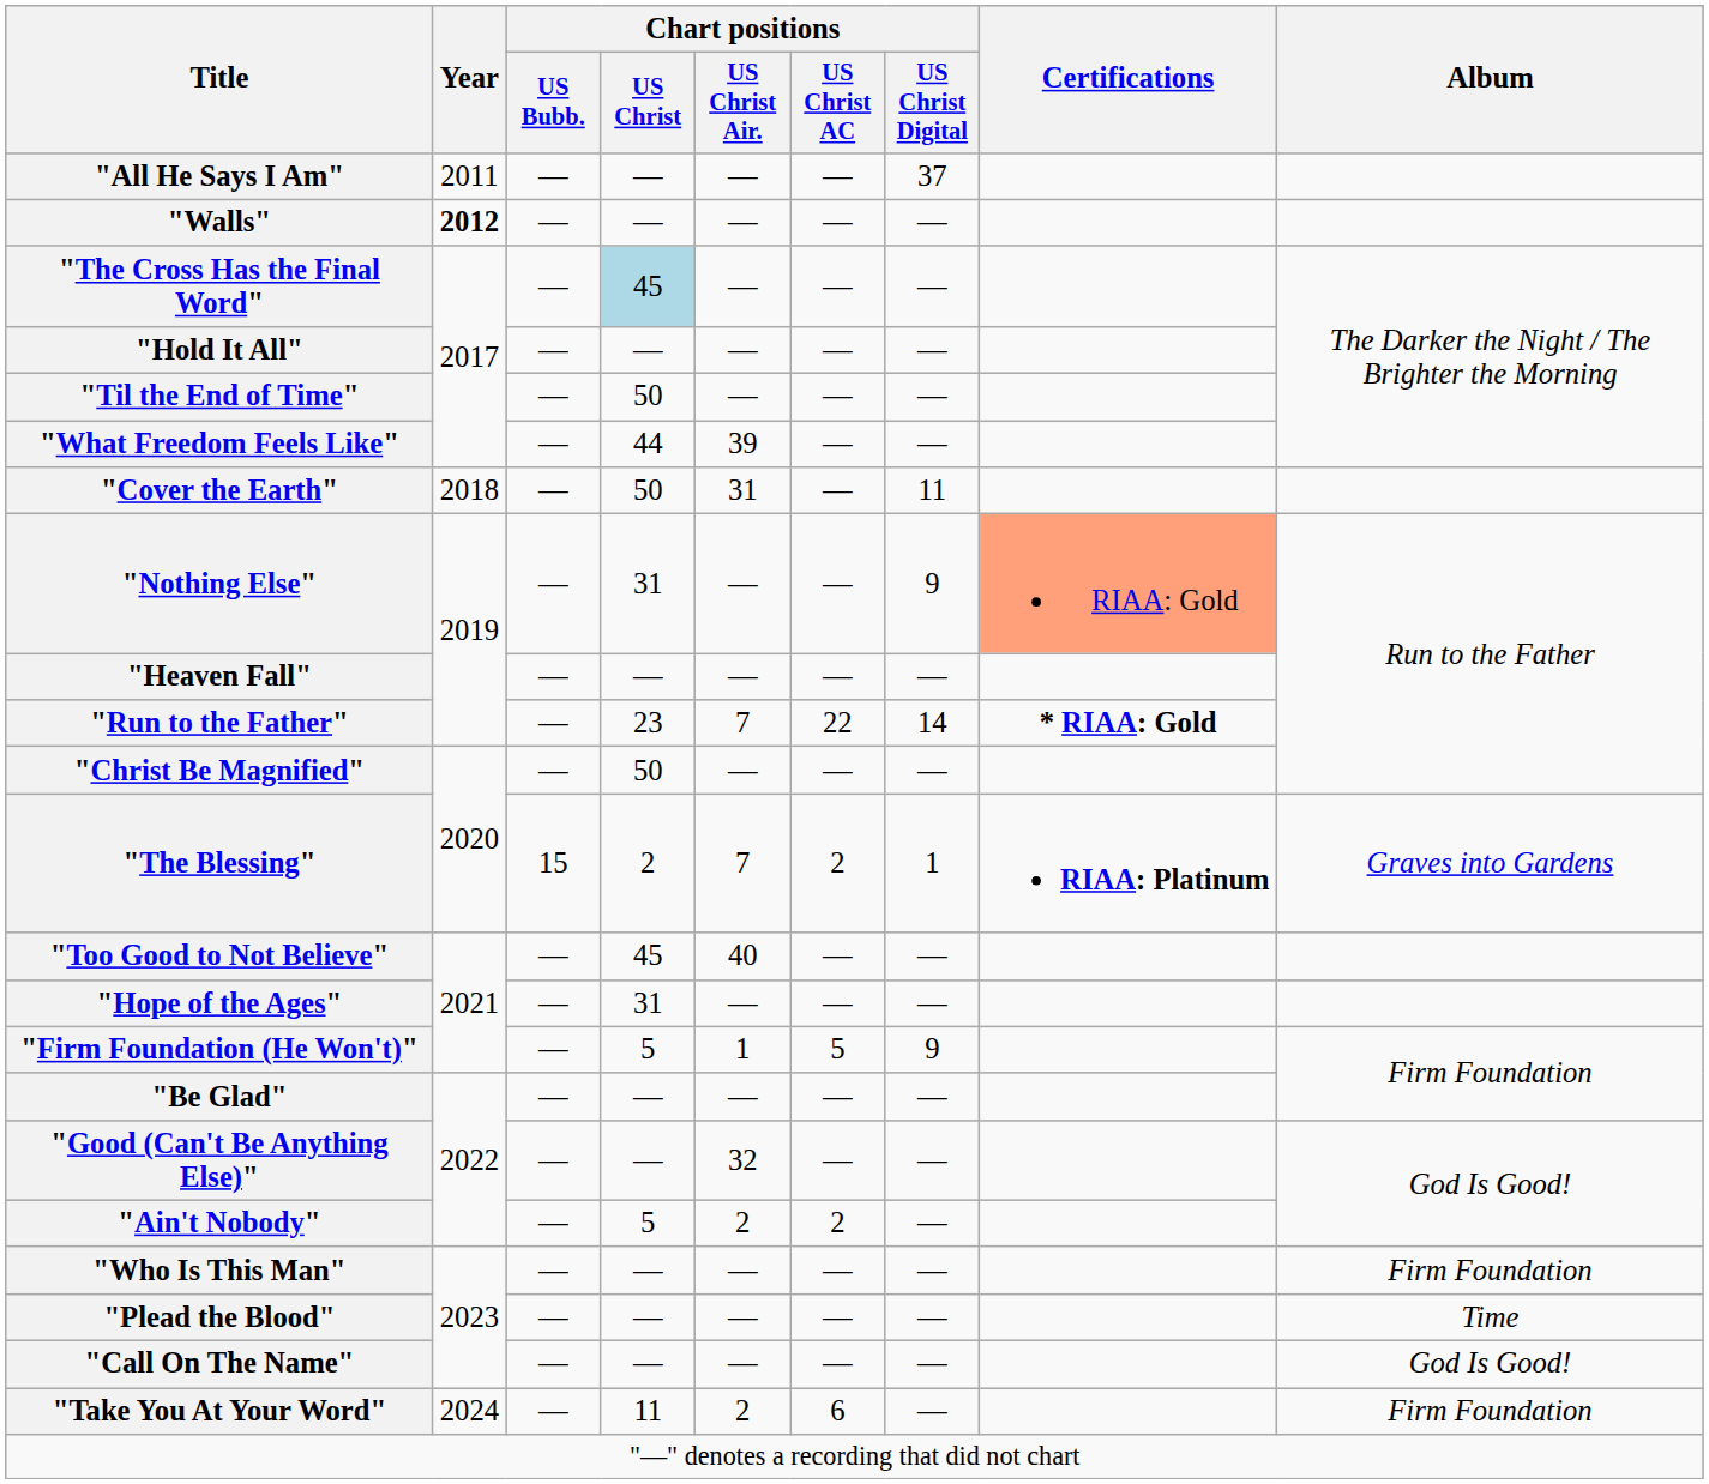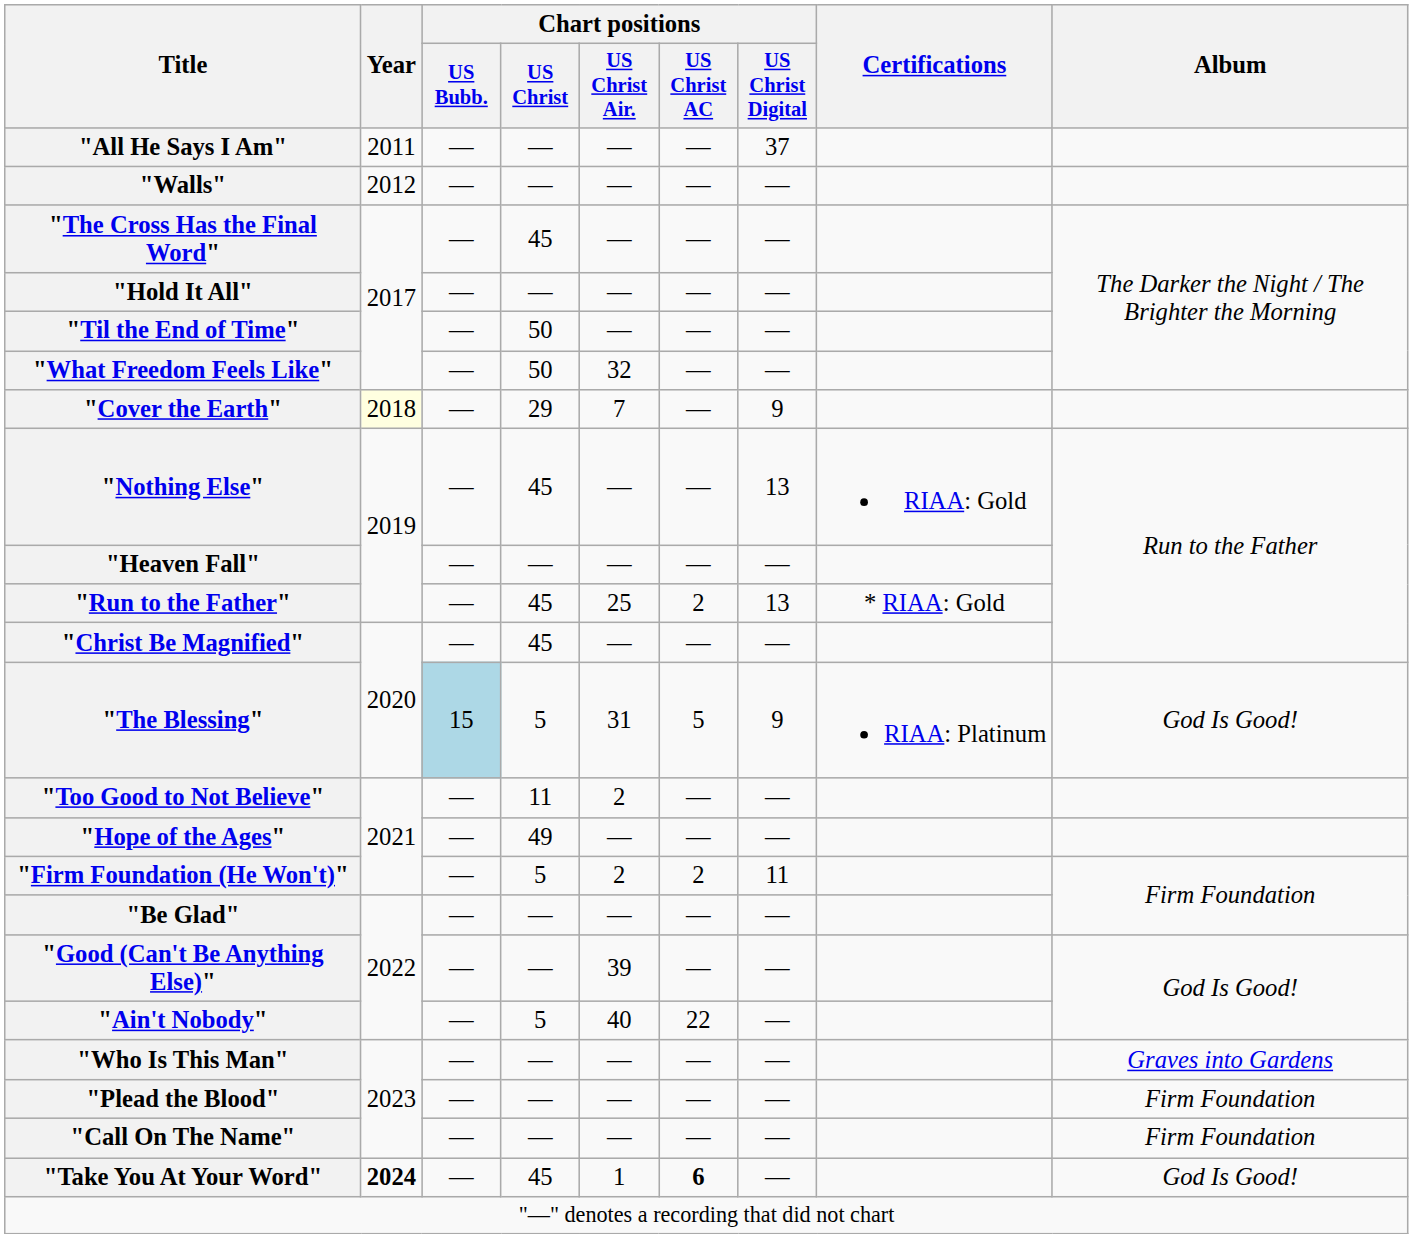"Walls" | Year: bold -> normal
"The Cross Has the Final Word" | Chart positions / US Christ: lightblue background -> no background
"What Freedom Feels Like" | Chart positions / US Christ: 44 -> 50
"What Freedom Feels Like" | Chart positions / US Christ Air.: 39 -> 32
"Cover the Earth" | Year: no background -> lightyellow background
"Cover the Earth" | Chart positions / US Christ: 50 -> 29
"Cover the Earth" | Chart positions / US Christ Air.: 31 -> 7
"Cover the Earth" | Chart positions / US Christ Digital: 11 -> 9
"Nothing Else" | Chart positions / US Christ: 31 -> 45
"Nothing Else" | Chart positions / US Christ Digital: 9 -> 13
"Nothing Else" | Certifications: lightsalmon background -> no background
"Run to the Father" | Chart positions / US Christ: 23 -> 45
"Run to the Father" | Chart positions / US Christ Air.: 7 -> 25
"Run to the Father" | Chart positions / US Christ AC: 22 -> 2
"Run to the Father" | Chart positions / US Christ Digital: 14 -> 13
"Run to the Father" | Certifications: bold -> normal
"Christ Be Magnified" | Chart positions / US Christ: 50 -> 45
"The Blessing" | Chart positions / US Bubb.: no background -> lightblue background
"The Blessing" | Chart positions / US Christ: 2 -> 5
"The Blessing" | Chart positions / US Christ Air.: 7 -> 31
"The Blessing" | Chart positions / US Christ AC: 2 -> 5
"The Blessing" | Chart positions / US Christ Digital: 1 -> 9
"The Blessing" | Certifications: bold -> normal
"The Blessing" | Album: Graves into Gardens -> God Is Good!
"Too Good to Not Believe" | Chart positions / US Christ: 45 -> 11
"Too Good to Not Believe" | Chart positions / US Christ Air.: 40 -> 2
"Hope of the Ages" | Chart positions / US Christ: 31 -> 49
"Firm Foundation (He Won't)" | Chart positions / US Christ Air.: 1 -> 2
"Firm Foundation (He Won't)" | Chart positions / US Christ AC: 5 -> 2
"Firm Foundation (He Won't)" | Chart positions / US Christ Digital: 9 -> 11
"Good (Can't Be Anything Else)" | Chart positions / US Christ Air.: 32 -> 39
"Ain't Nobody" | Chart positions / US Christ Air.: 2 -> 40
"Ain't Nobody" | Chart positions / US Christ AC: 2 -> 22
"Who Is This Man" | Album: Firm Foundation -> Graves into Gardens
"Plead the Blood" | Album: Time -> Firm Foundation
"Call On The Name" | Album: God Is Good! -> Firm Foundation
"Take You At Your Word" | Year: normal -> bold
"Take You At Your Word" | Chart positions / US Christ: 11 -> 45
"Take You At Your Word" | Chart positions / US Christ Air.: 2 -> 1
"Take You At Your Word" | Chart positions / US Christ AC: normal -> bold
"Take You At Your Word" | Album: Firm Foundation -> God Is Good!
